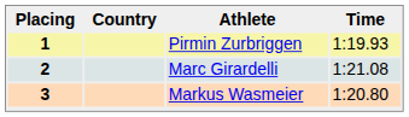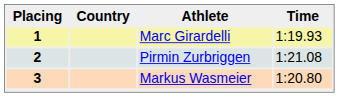1 | Athlete: Pirmin Zurbriggen -> Marc Girardelli
2 | Athlete: Marc Girardelli -> Pirmin Zurbriggen
